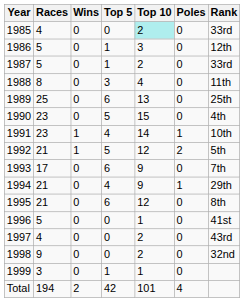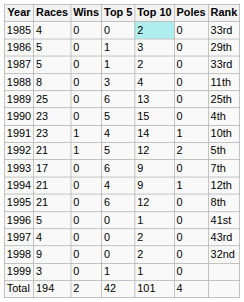1986 | Rank: 12th -> 29th
1994 | Rank: 29th -> 12th
